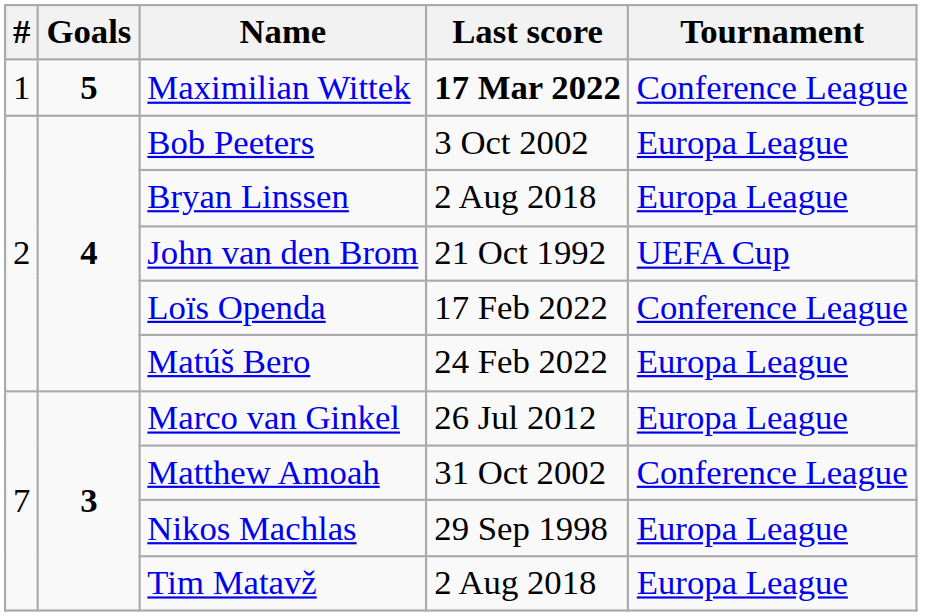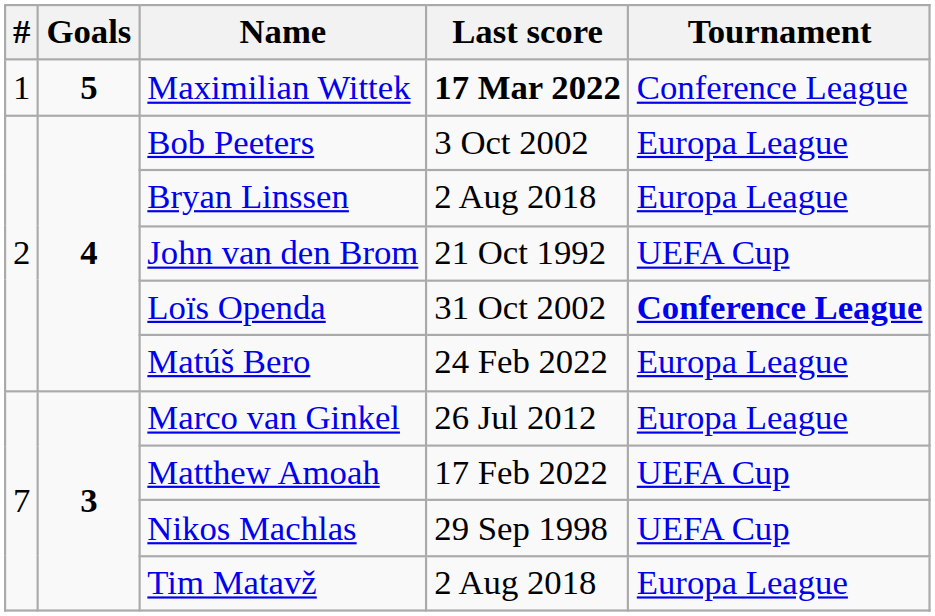Loïs Openda | Last score: 17 Feb 2022 -> 31 Oct 2002
Loïs Openda | Tournament: normal -> bold
Matthew Amoah | Last score: 31 Oct 2002 -> 17 Feb 2022
Matthew Amoah | Tournament: Conference League -> UEFA Cup
Nikos Machlas | Tournament: Europa League -> UEFA Cup
